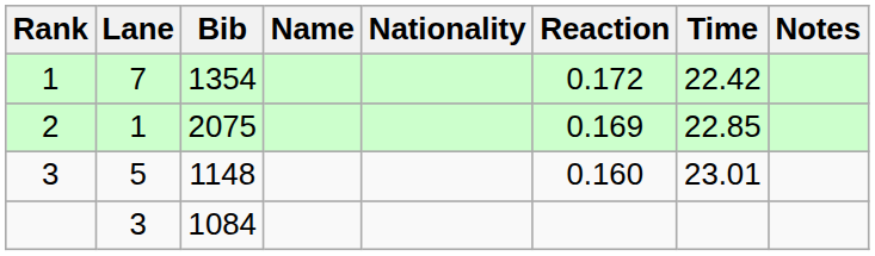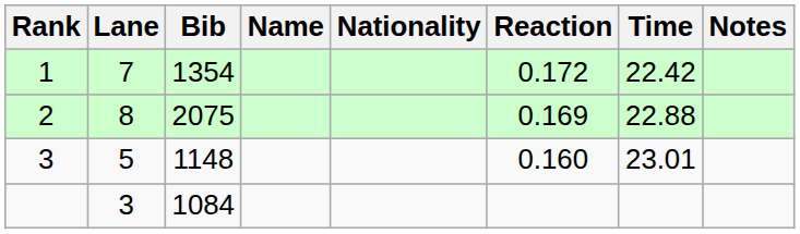2 | Lane: 1 -> 8
2 | Time: 22.85 -> 22.88
